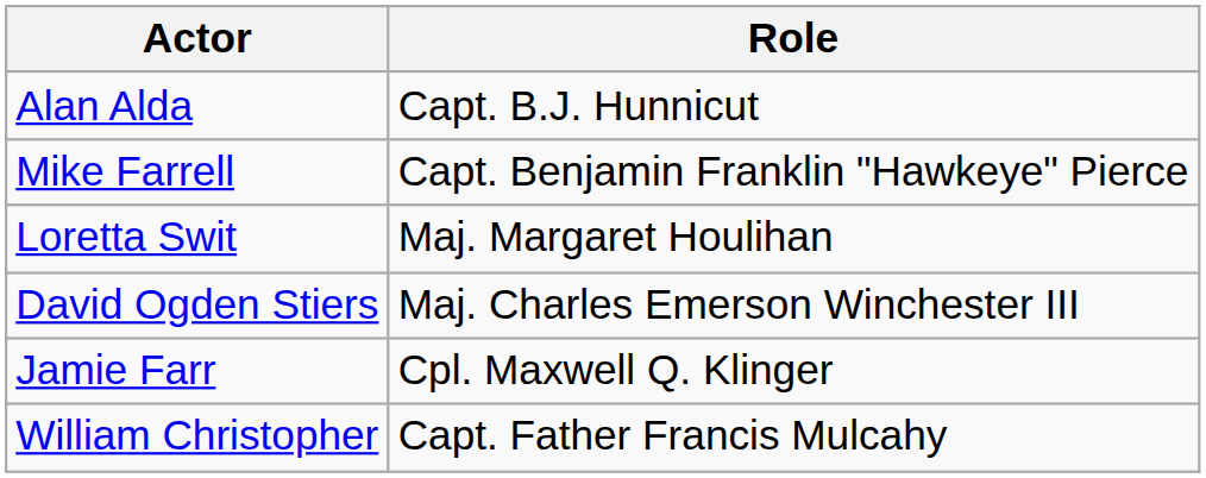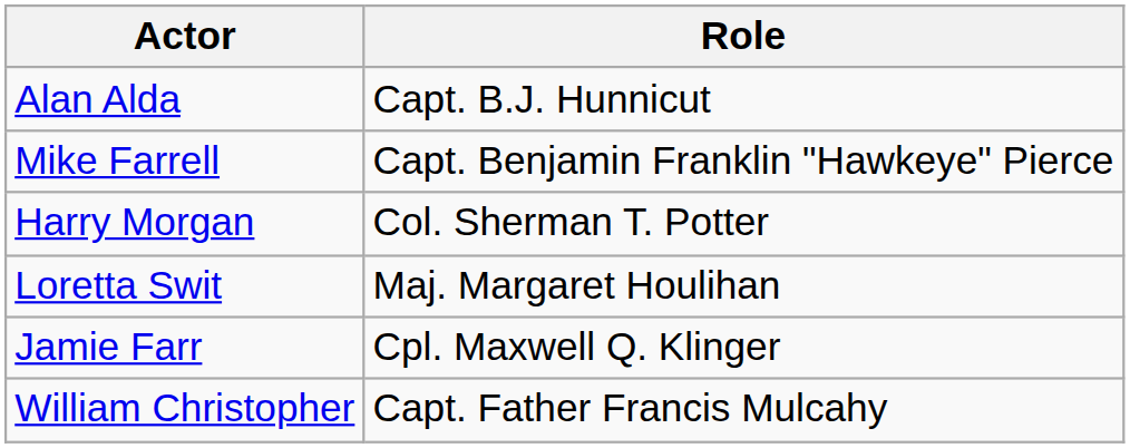+ row: Harry Morgan | Col. Sherman T. Potter
- row: David Ogden Stiers | Maj. Charles Emerson Winchester III
